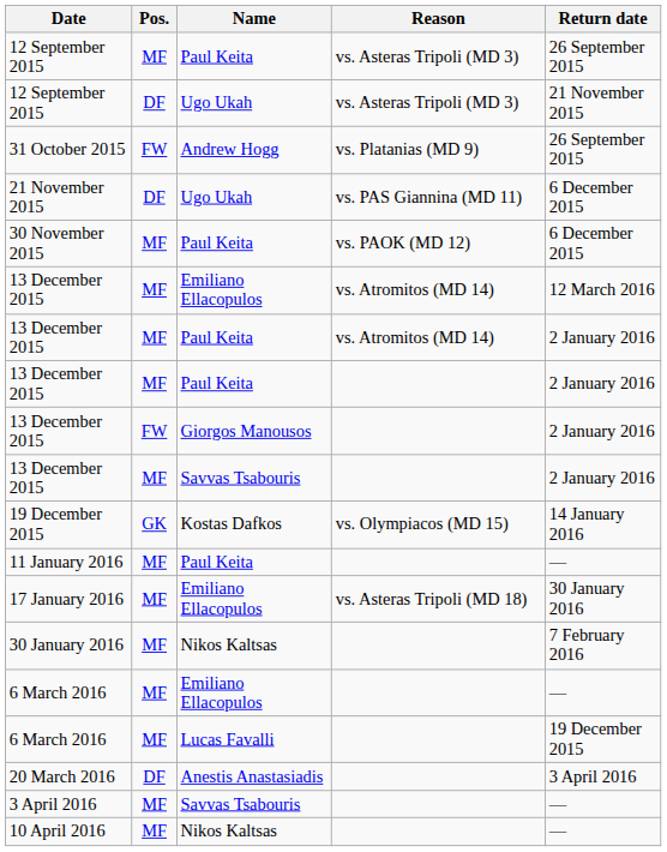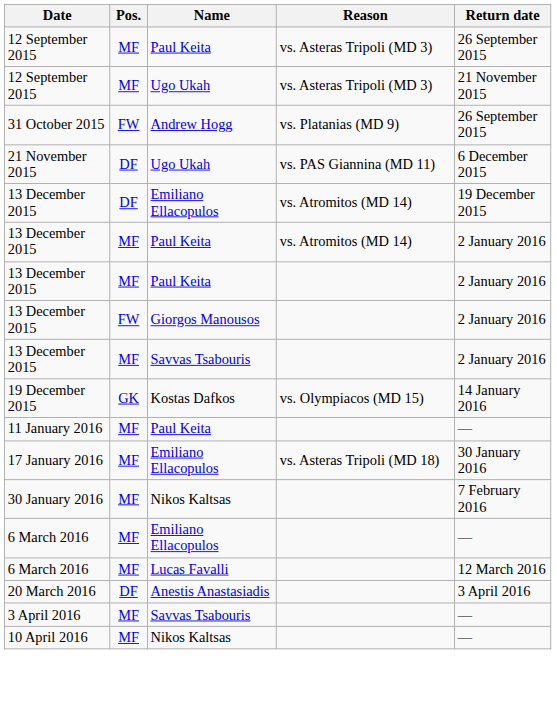12 September 2015 / Ugo Ukah | Pos.: DF -> MF
- row: 30 November 2015 | MF | Paul Keita | vs. PAOK (MD 12) | 6 December 2015
13 December 2015 / Emiliano Ellacopulos | Pos.: MF -> DF
13 December 2015 / Emiliano Ellacopulos | Return date: 12 March 2016 -> 19 December 2015
6 March 2016 / Lucas Favalli | Return date: 19 December 2015 -> 12 March 2016
